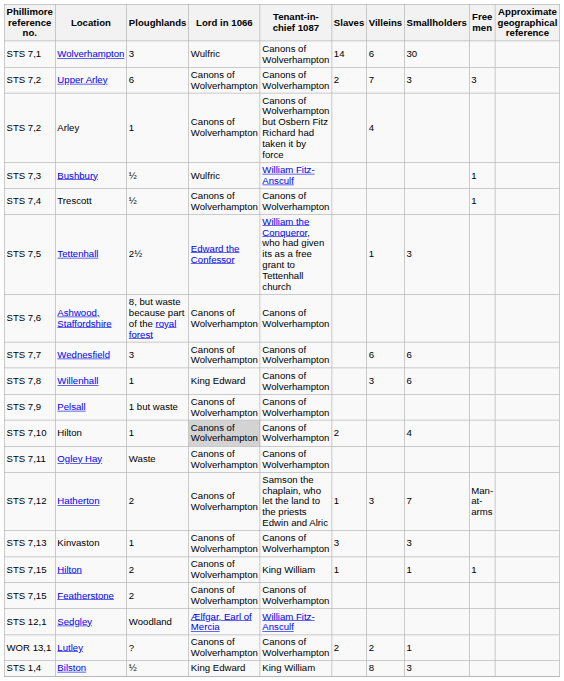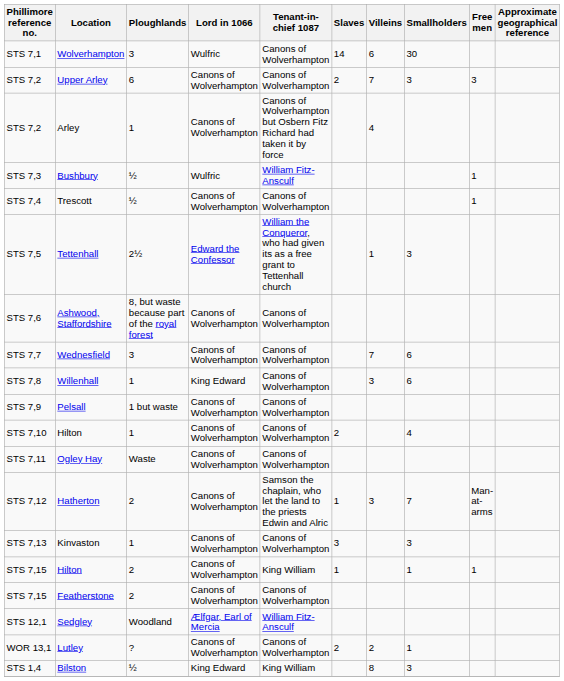Wednesfield | Villeins: 6 -> 7
STS 7,10 / Hilton | Lord in 1066: lightgrey background -> no background
